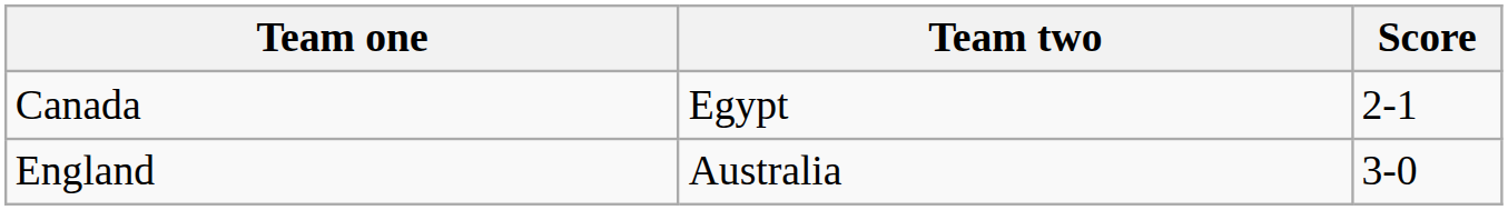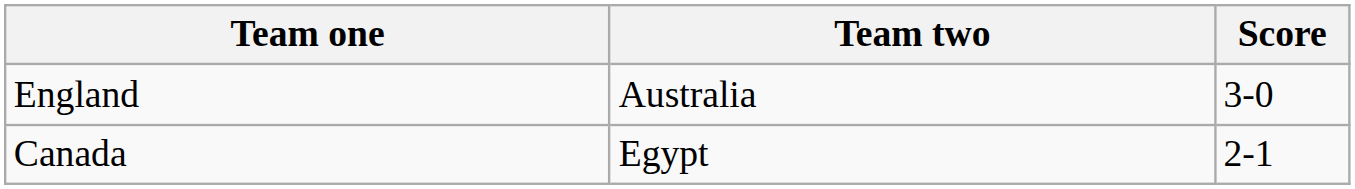rows swapped: England <-> Canada
